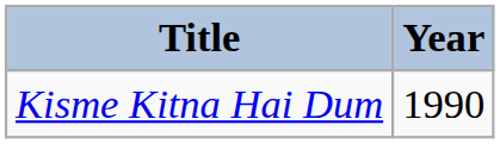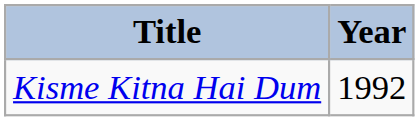Kisme Kitna Hai Dum | Year: 1990 -> 1992
